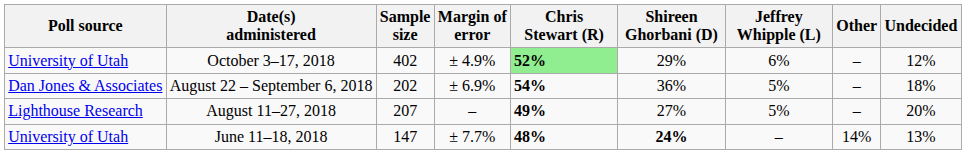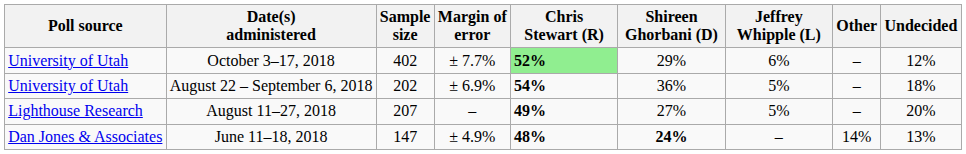October 3–17, 2018 | Margin of error: ± 4.9% -> ± 7.7%
August 22 – September 6, 2018 | Poll source: Dan Jones & Associates -> University of Utah
June 11–18, 2018 | Poll source: University of Utah -> Dan Jones & Associates
June 11–18, 2018 | Margin of error: ± 7.7% -> ± 4.9%
